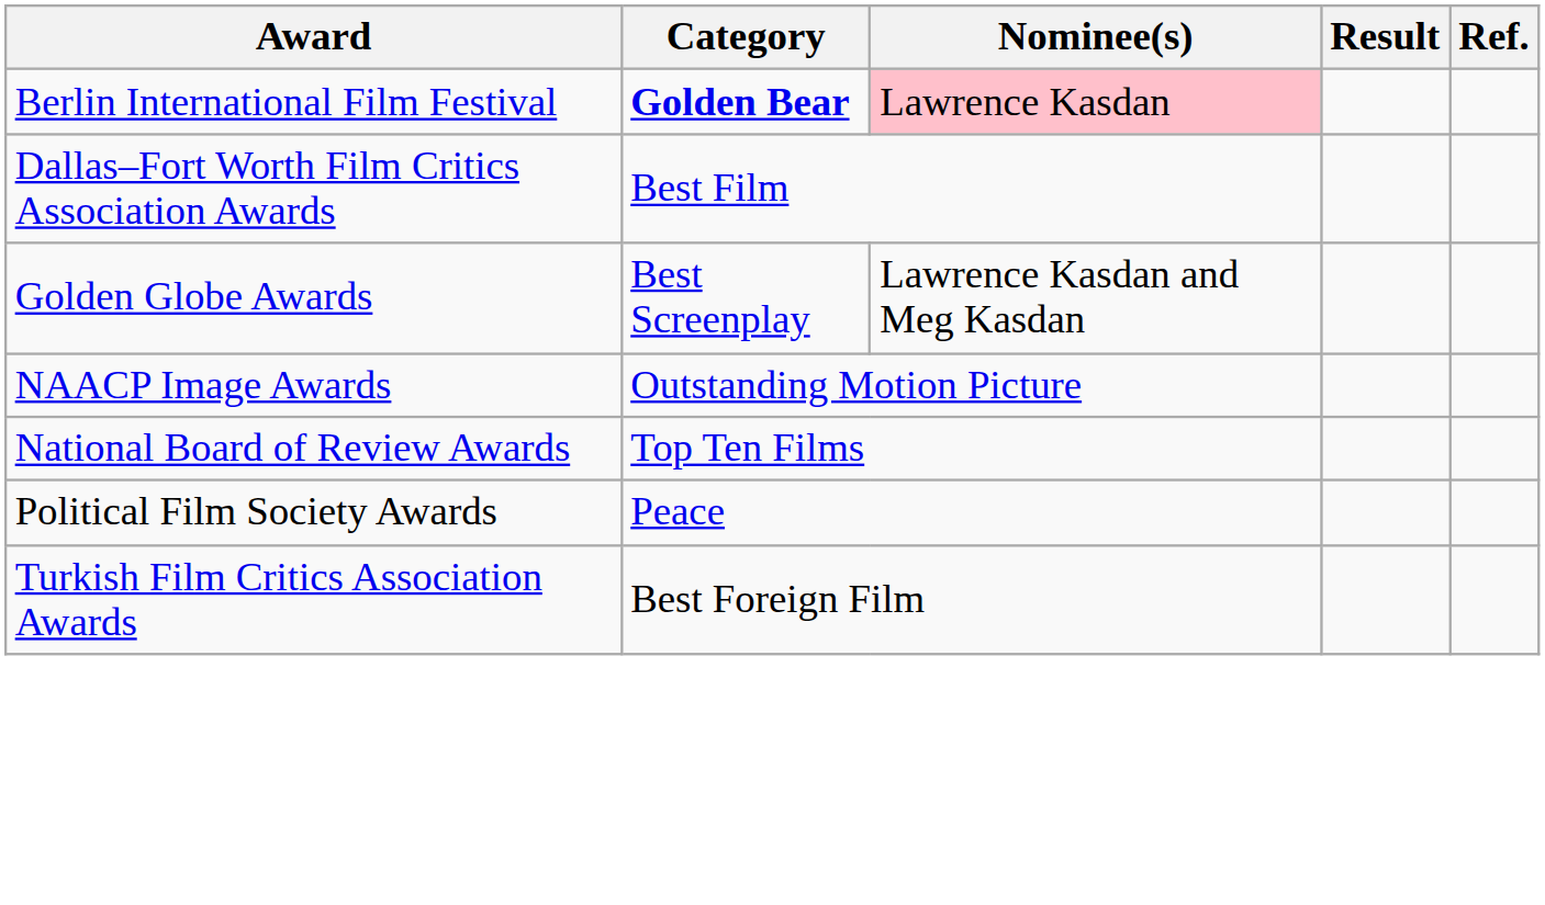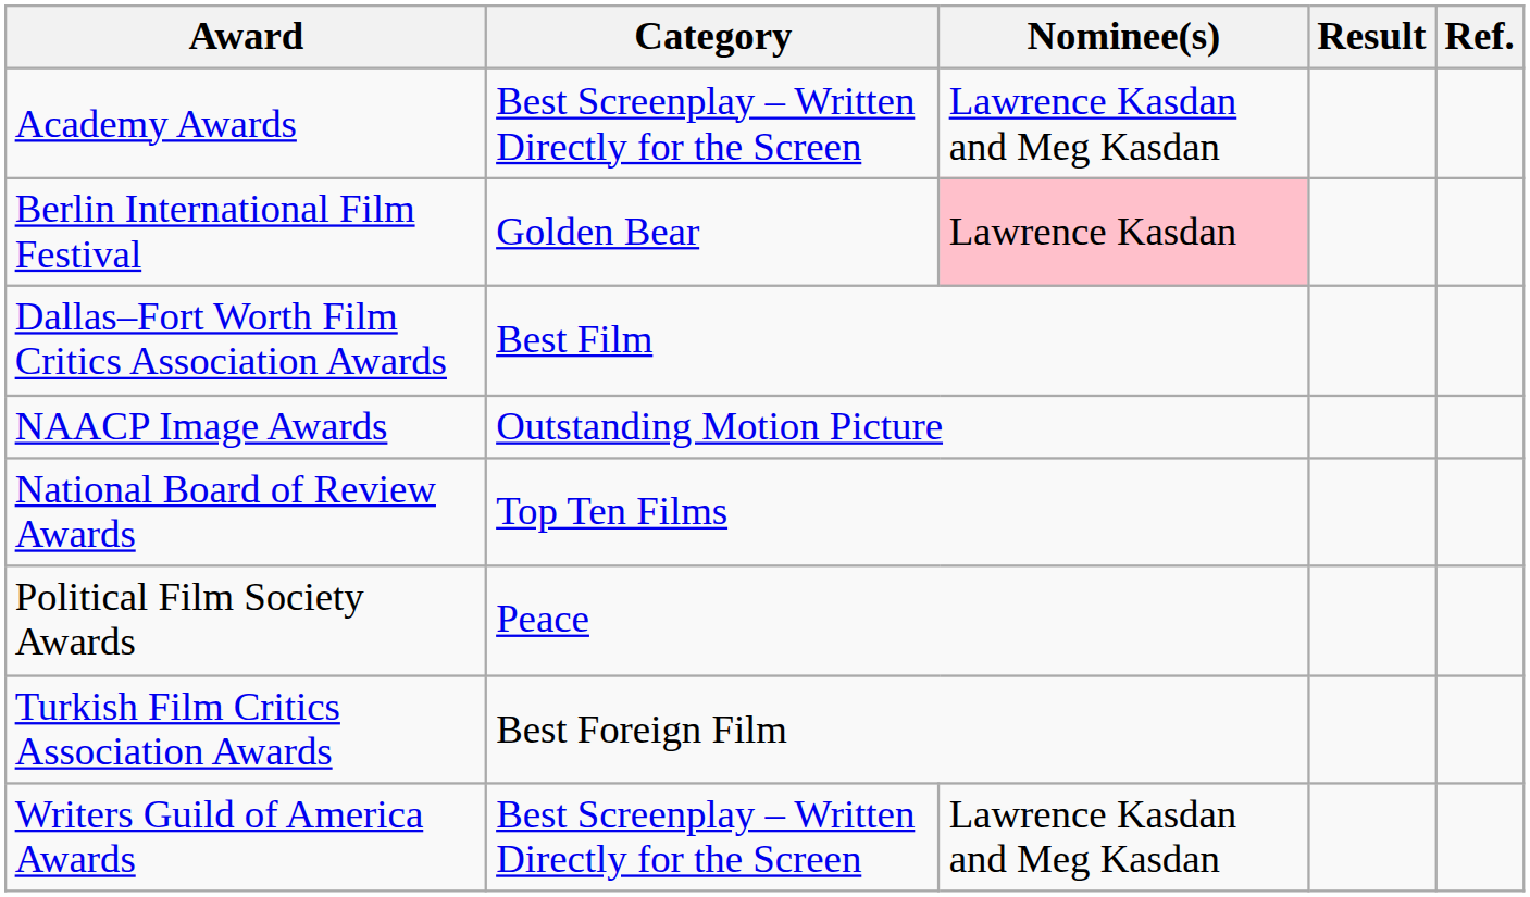+ row: Academy Awards | Best Screenplay – Written Directly for the Screen | Lawrence Kasdan and Meg Kasdan
Berlin International Film Festival | Category: bold -> normal
- row: Golden Globe Awards | Best Screenplay | Lawrence Kasdan and Meg Kasdan
+ row: Writers Guild of America Awards | Best Screenplay – Written Directly for the Screen | Lawrence Kasdan and Meg Kasdan
